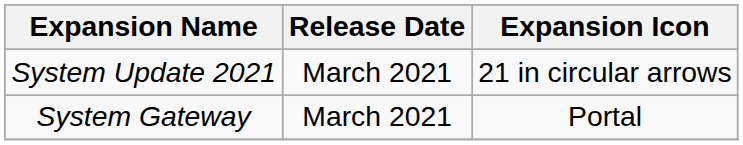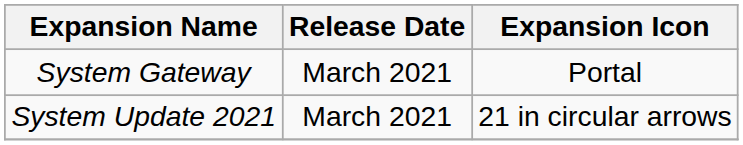rows swapped: System Gateway <-> System Update 2021
